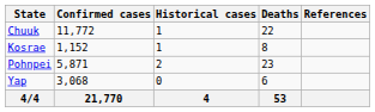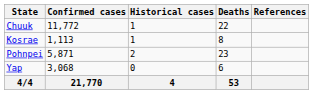Kosrae | Confirmed cases: 1,152 -> 1,113
